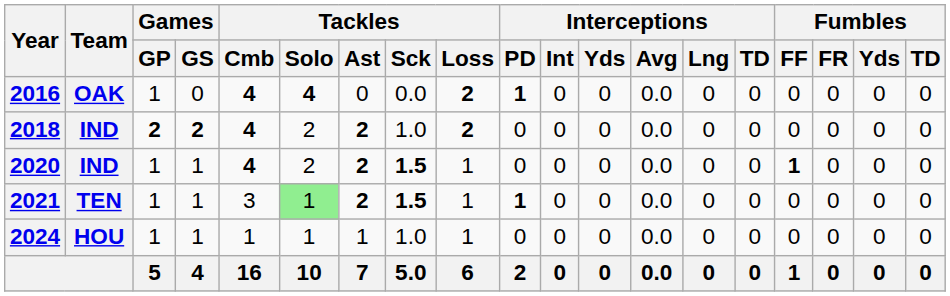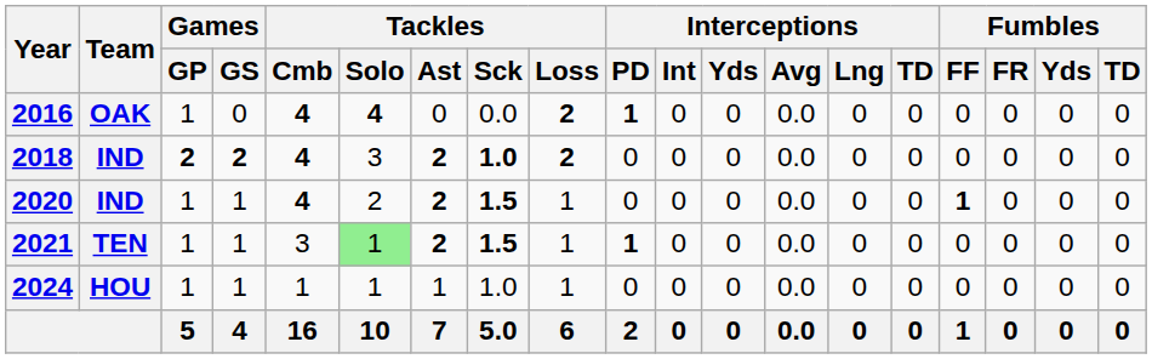2018 | Tackles / Solo: 2 -> 3
2018 | Tackles / Sck: normal -> bold
